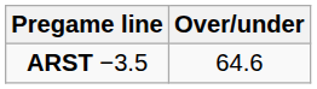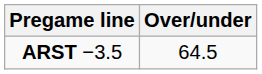ARST −3.5 | Over/under: 64.6 -> 64.5
